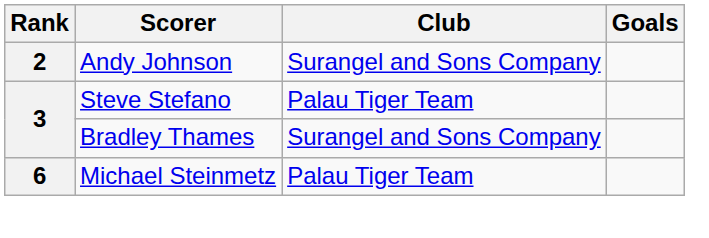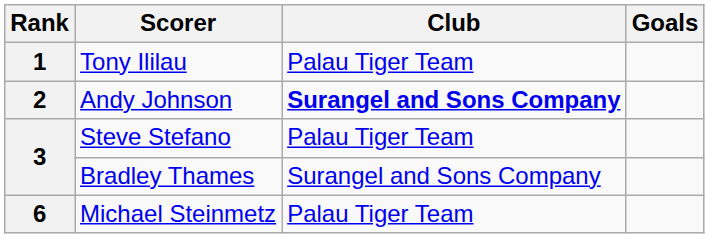+ row: 1 | Tony Ililau | Palau Tiger Team
Andy Johnson | Club: normal -> bold
